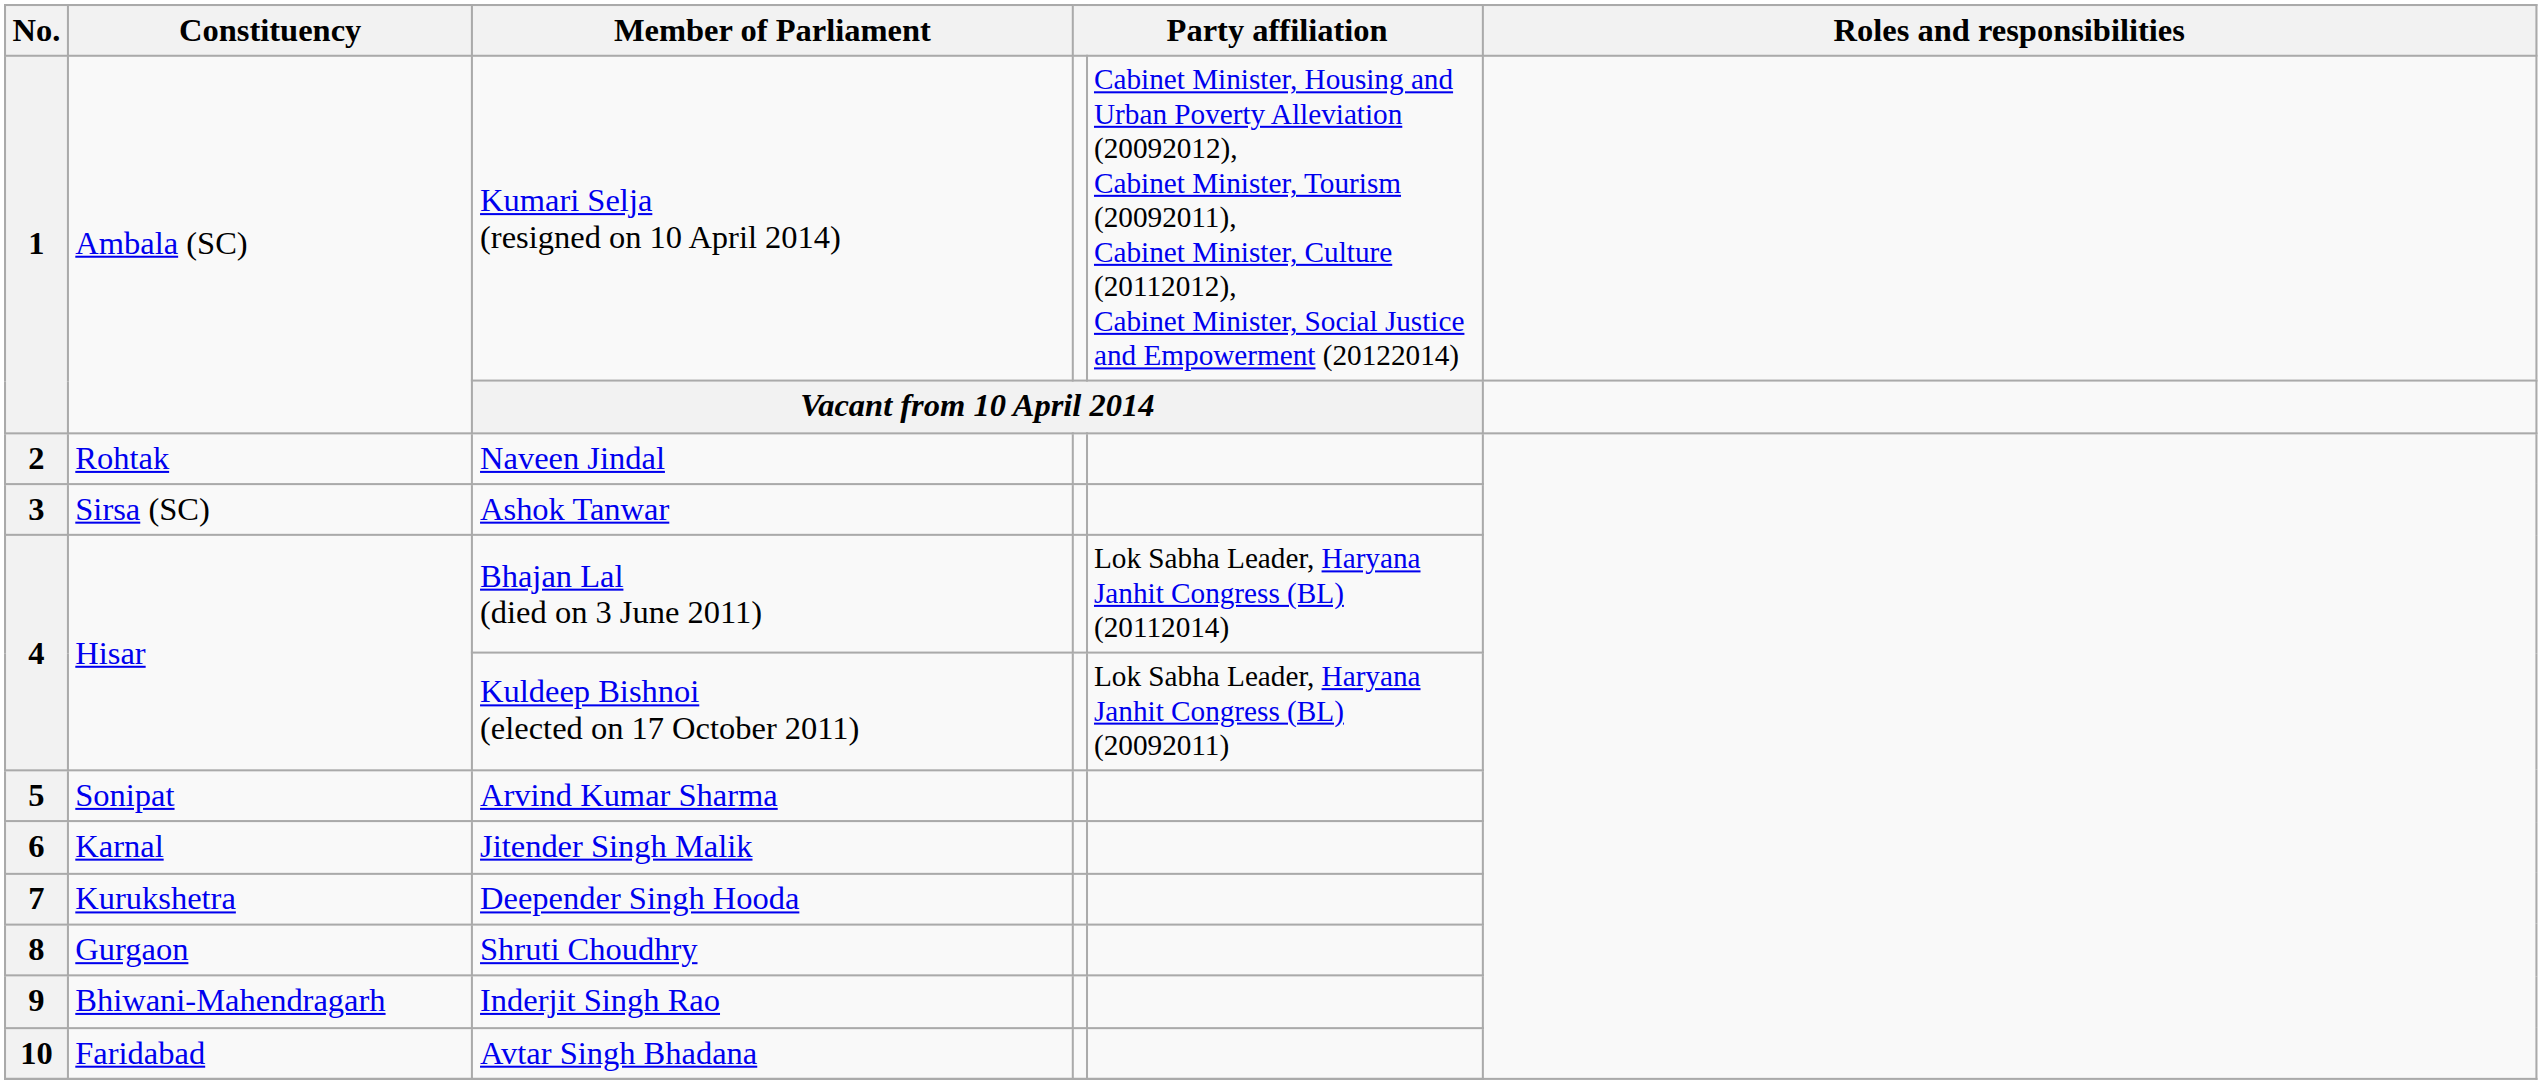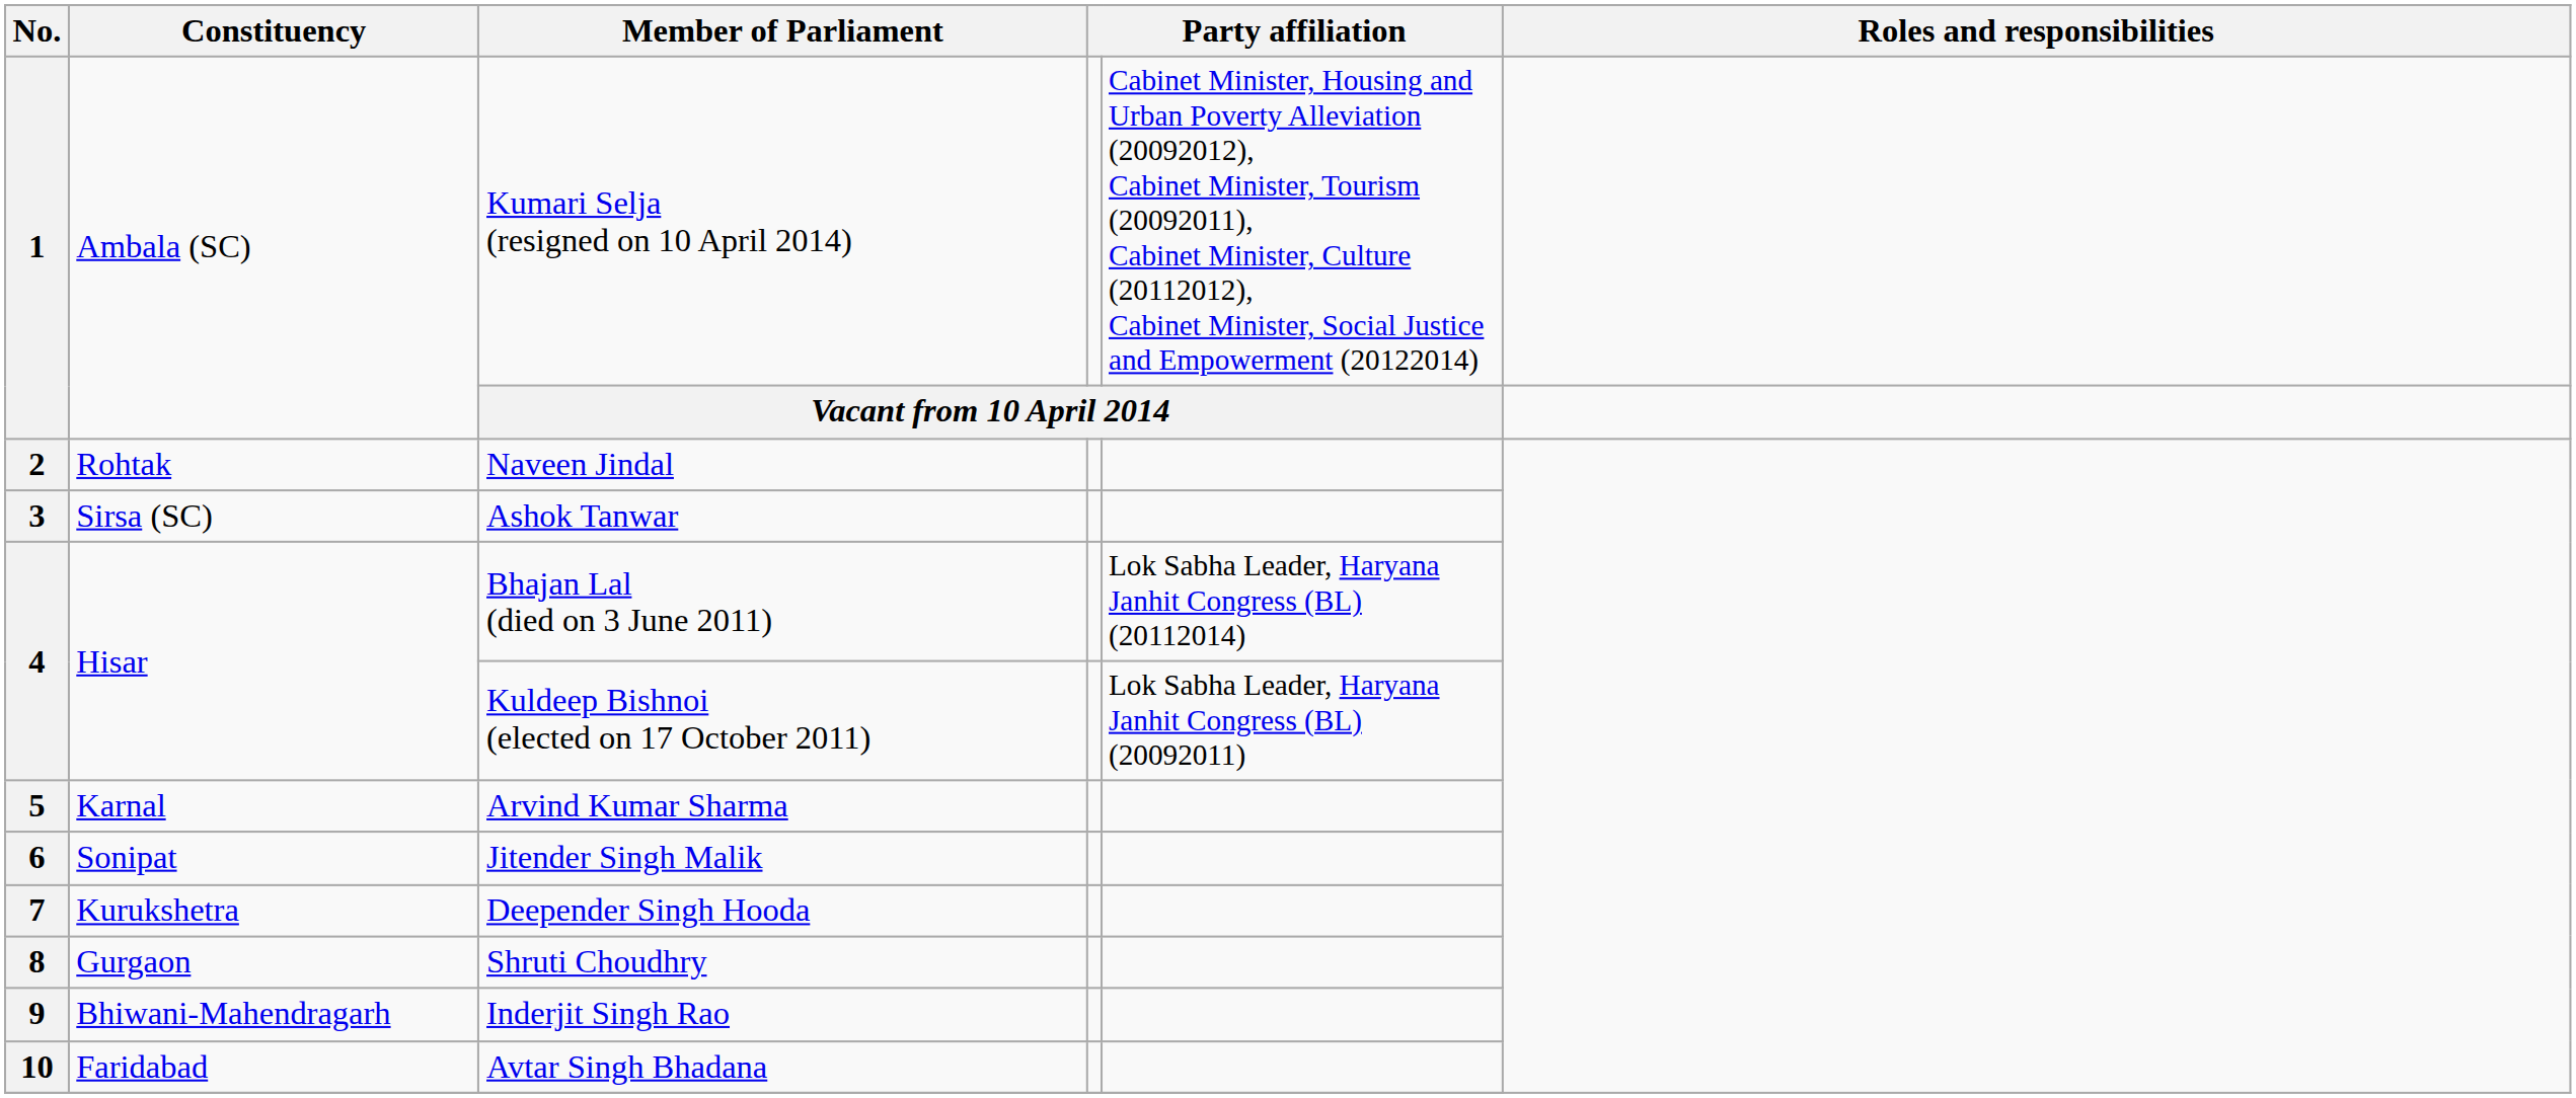Arvind Kumar Sharma | Constituency: Sonipat -> Karnal
Jitender Singh Malik | Constituency: Karnal -> Sonipat
